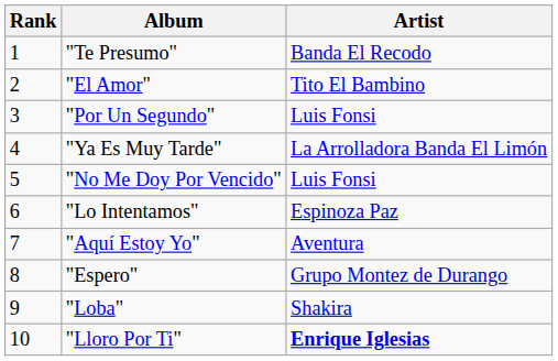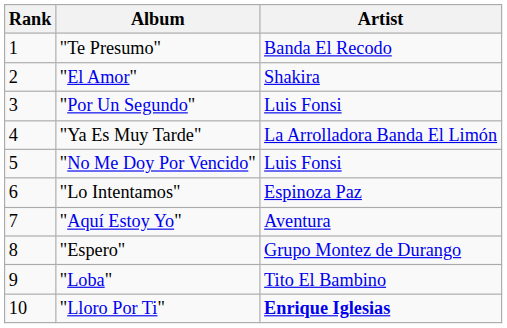"El Amor" | Artist: Tito El Bambino -> Shakira
"Loba" | Artist: Shakira -> Tito El Bambino
